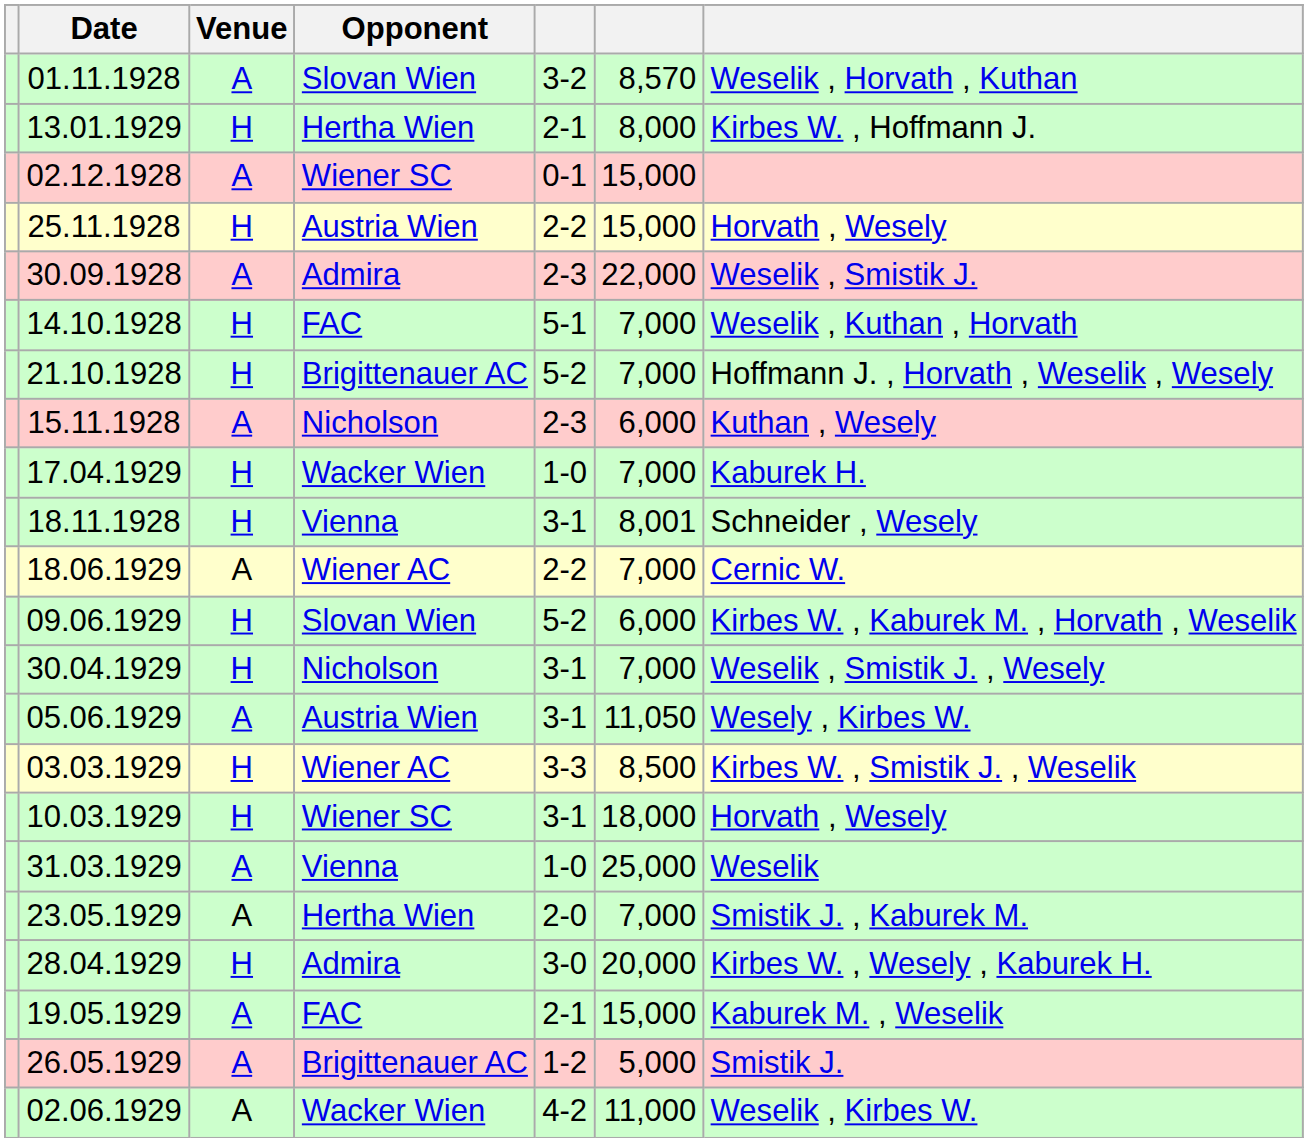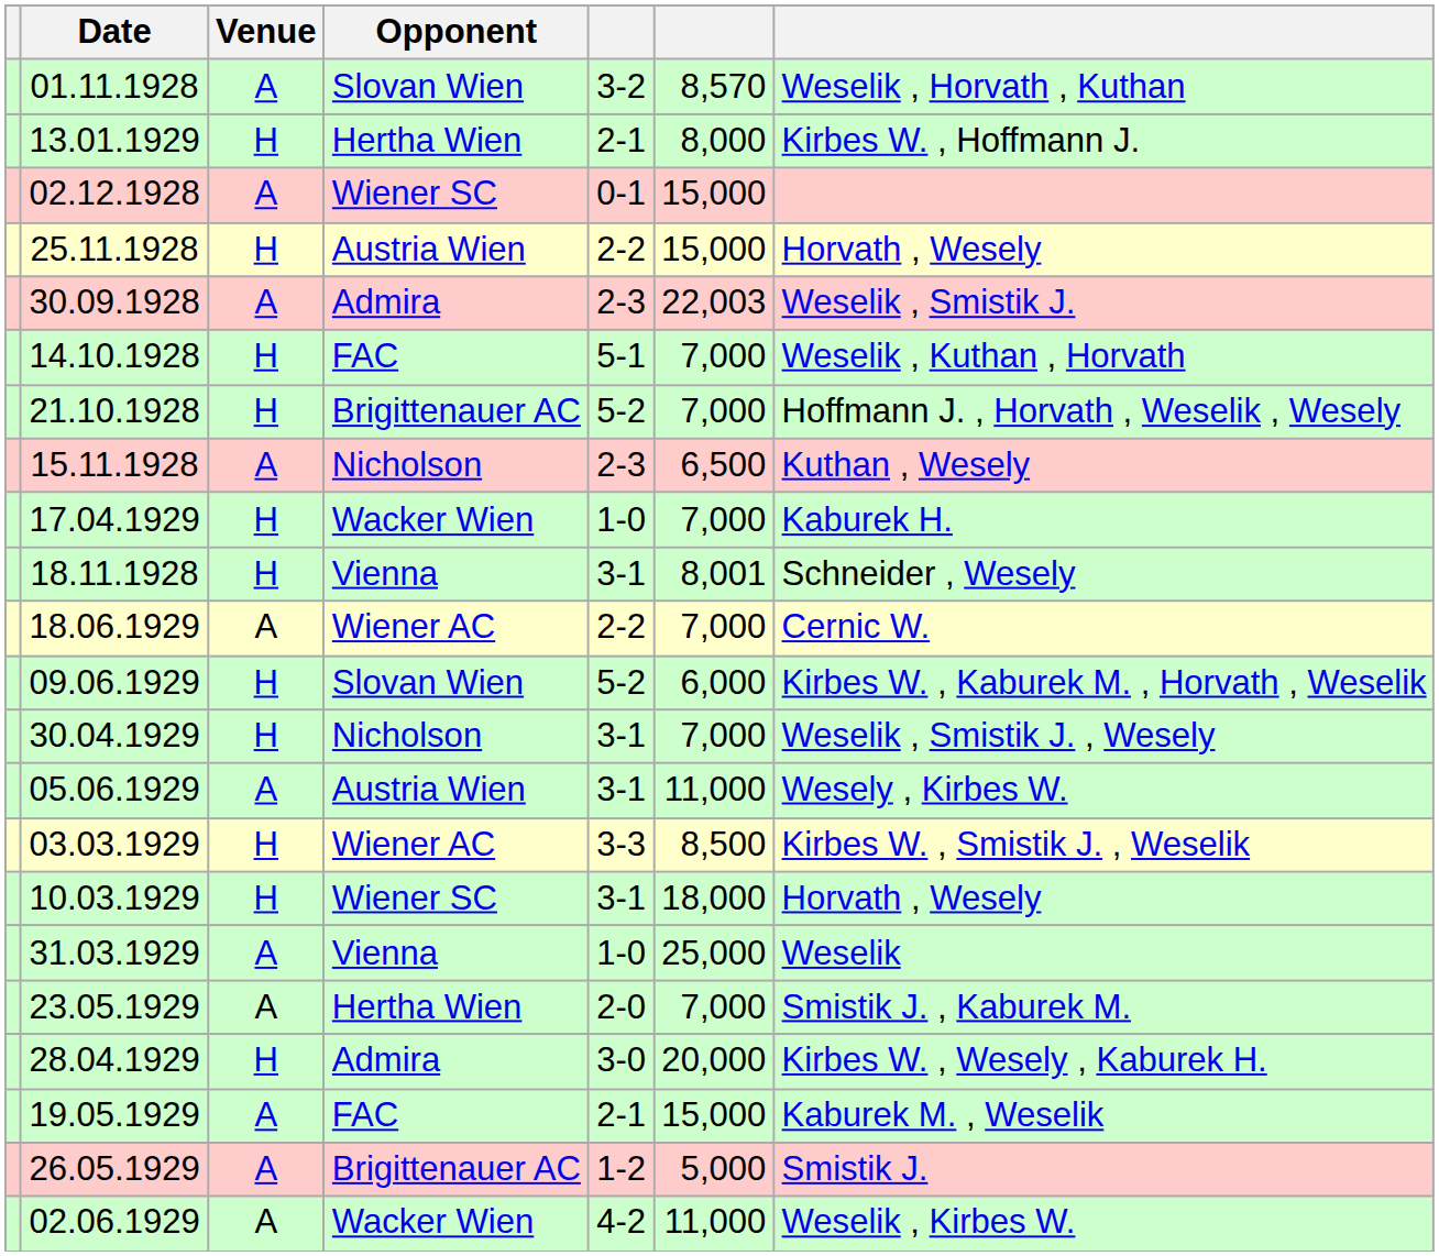30.09.1928 | column 6: 22,000 -> 22,003
15.11.1928 | column 6: 6,000 -> 6,500
05.06.1929 | column 6: 11,050 -> 11,000
